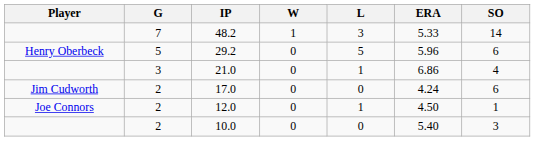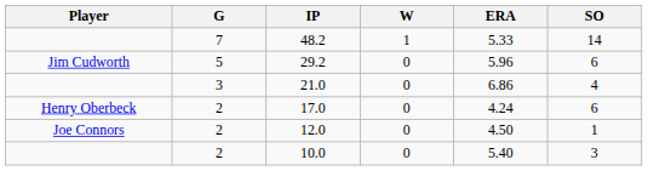- column: L | 3 | 5 | 1 | 0 | 1 | 0
29.2 | Player: Henry Oberbeck -> Jim Cudworth
17.0 | Player: Jim Cudworth -> Henry Oberbeck
